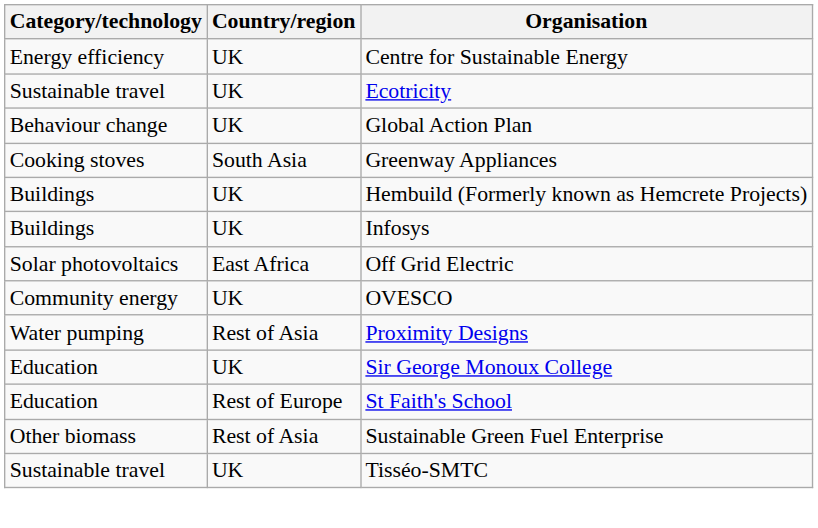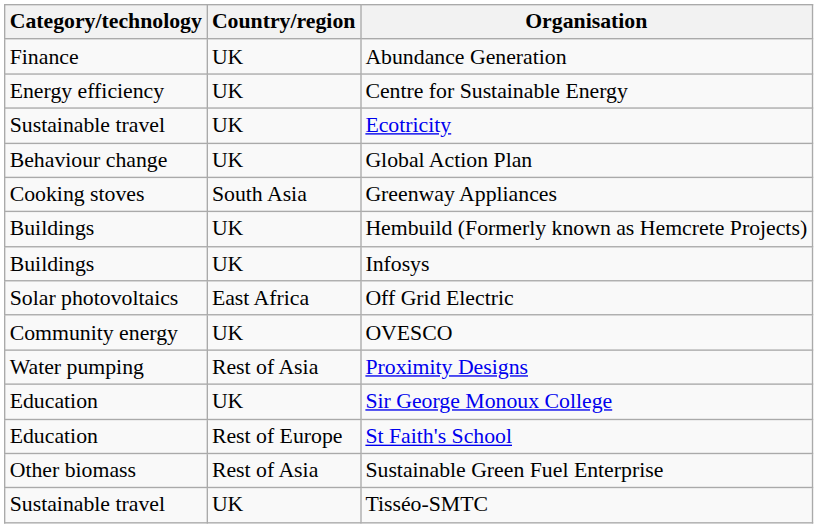+ row: Finance | UK | Abundance Generation
